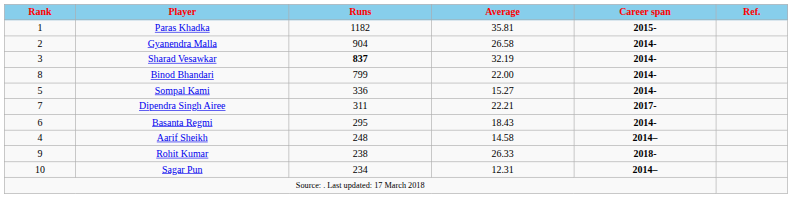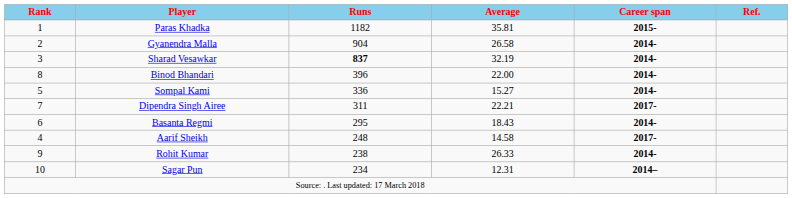Binod Bhandari | Runs: 799 -> 396
Aarif Sheikh | Career span: 2014– -> 2017-
Rohit Kumar | Career span: 2018- -> 2014-
